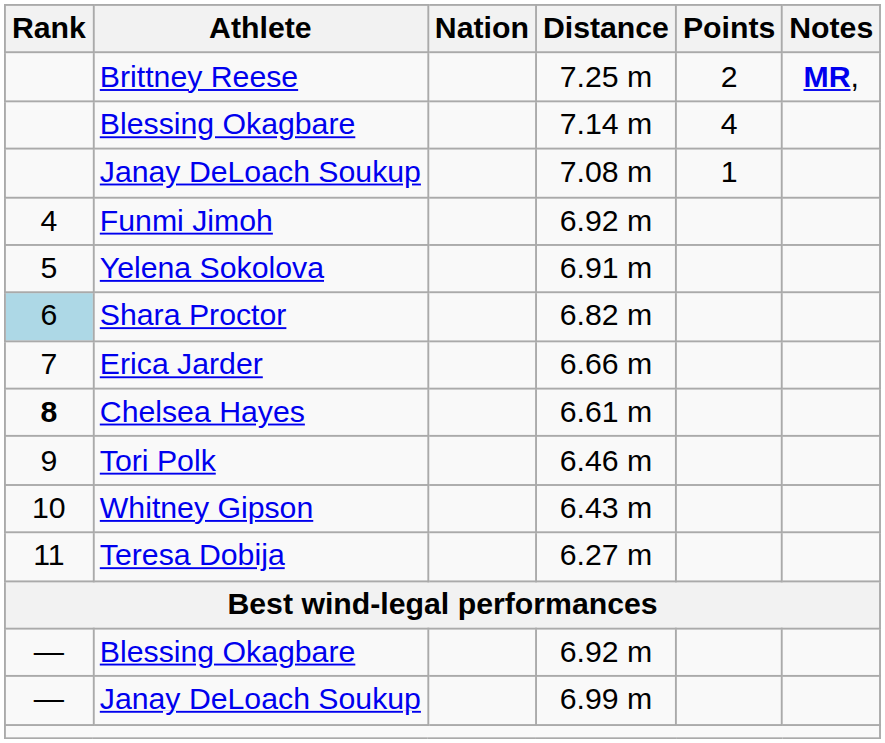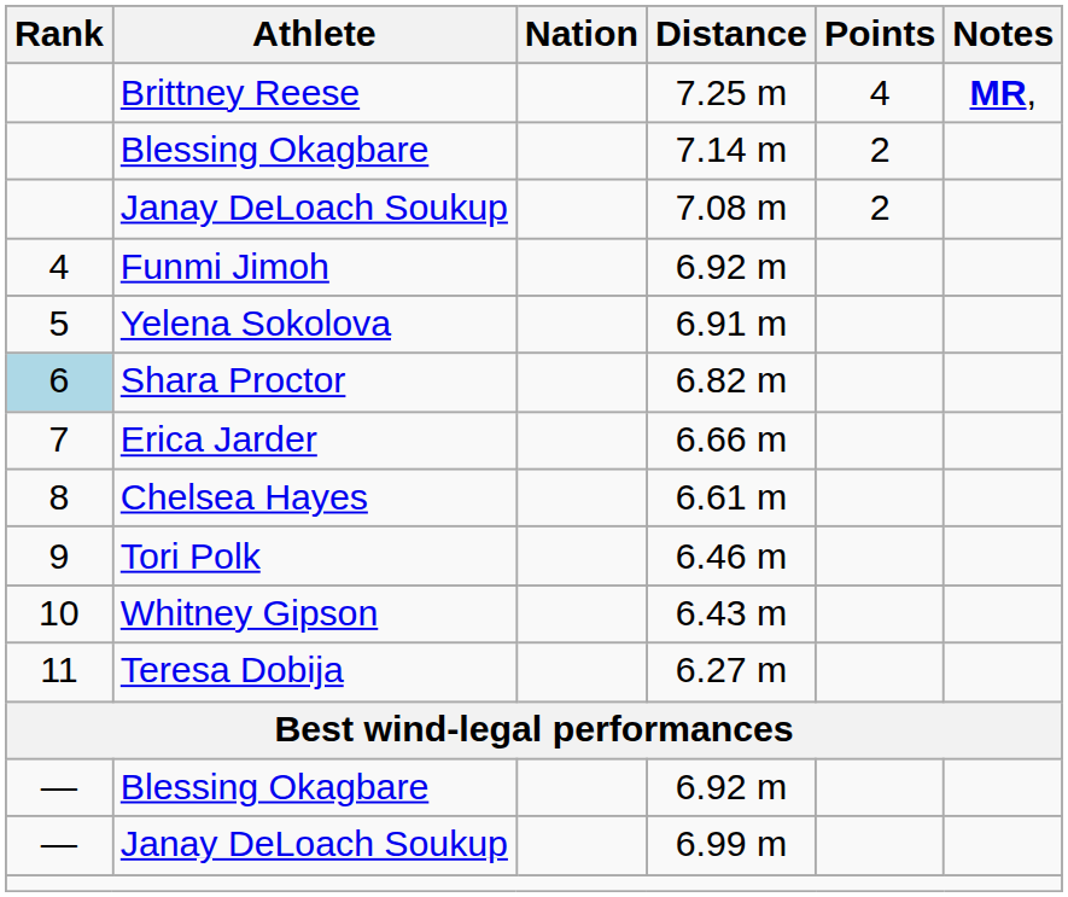7.25 m | Points: 2 -> 4
7.14 m | Points: 4 -> 2
7.08 m | Points: 1 -> 2
6.61 m | Rank: bold -> normal
